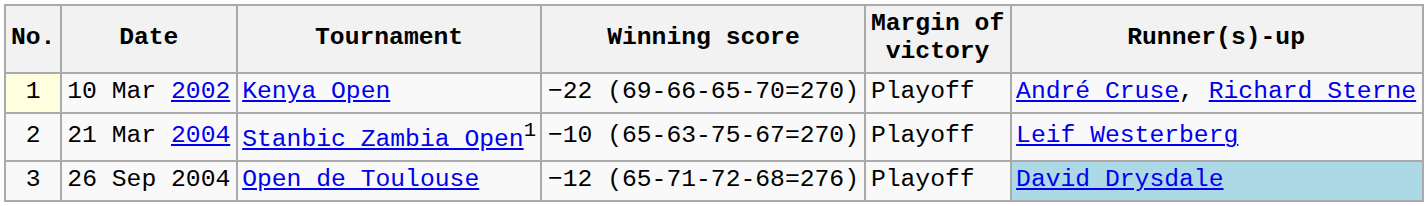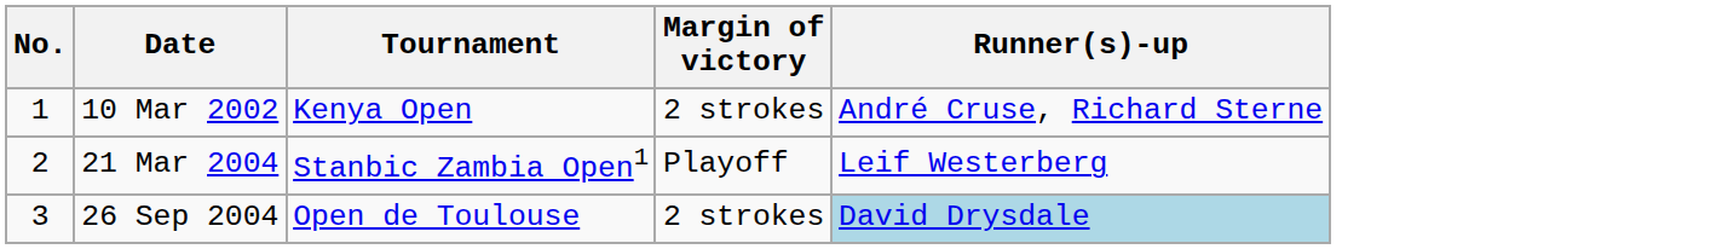- column: Winning score | −22 (69-66-65-70=270) | −10 (65-63-75-67=270) | −12 (65-71-72-68=276)
10 Mar 2002 | No.: lightyellow background -> no background
10 Mar 2002 | Margin of victory: Playoff -> 2 strokes
26 Sep 2004 | Margin of victory: Playoff -> 2 strokes
